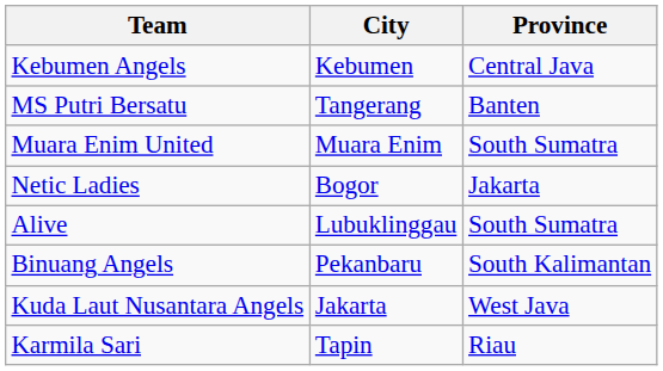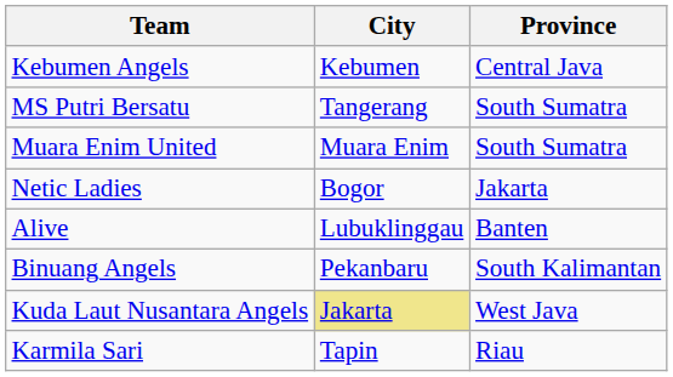MS Putri Bersatu | Province: Banten -> South Sumatra
Alive | Province: South Sumatra -> Banten
Kuda Laut Nusantara Angels | City: no background -> khaki background
